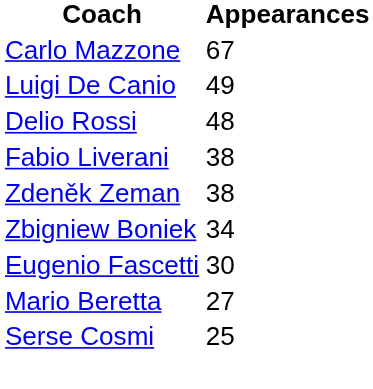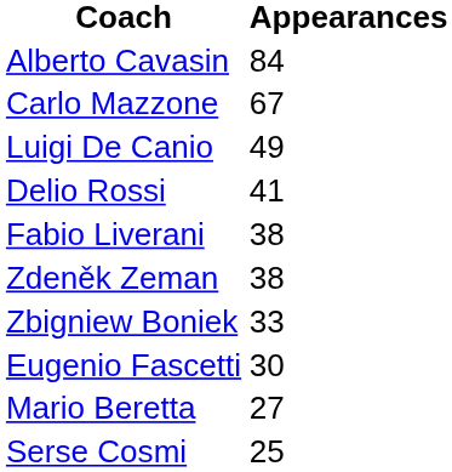+ row: Alberto Cavasin | 84
Delio Rossi | Appearances: 48 -> 41
Zbigniew Boniek | Appearances: 34 -> 33
